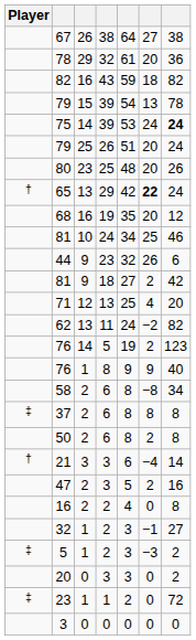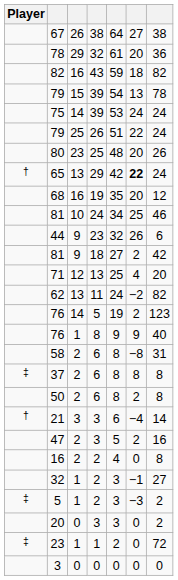75 | column 7: bold -> normal
79 / 26 | column 6: 20 -> 22
58 | column 7: 34 -> 31
